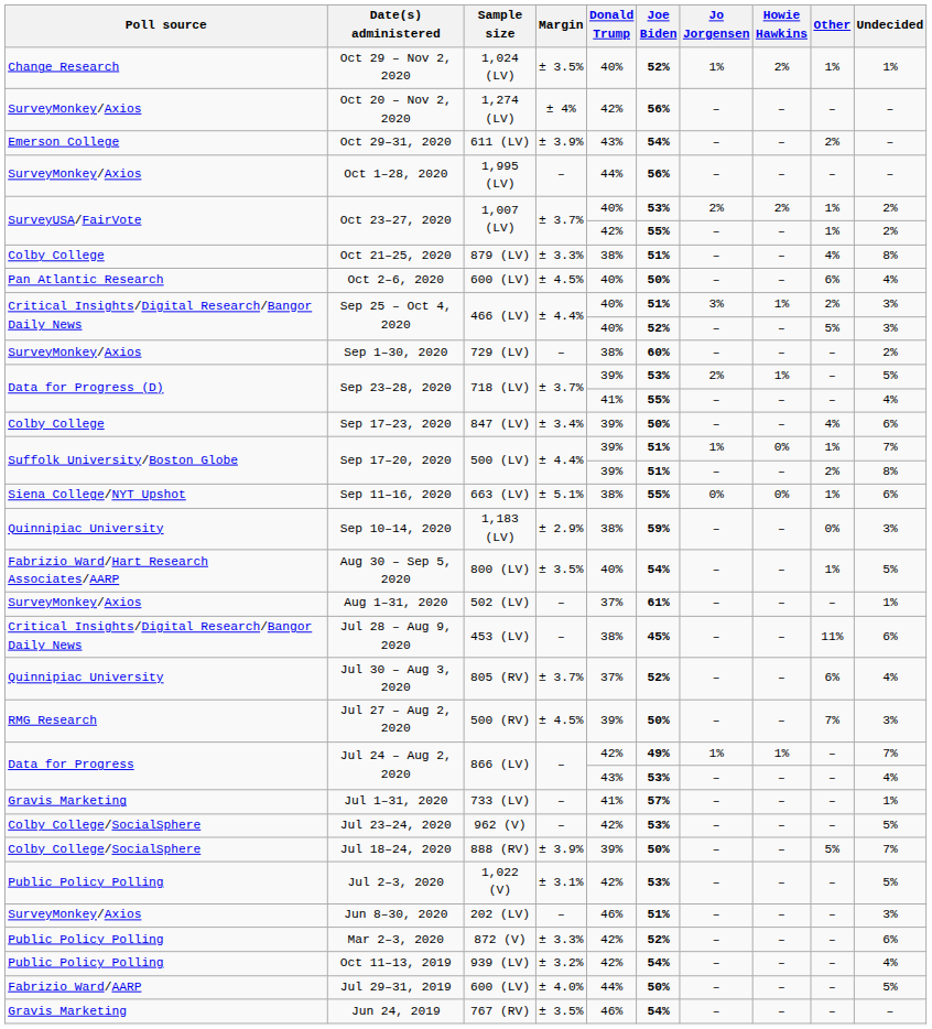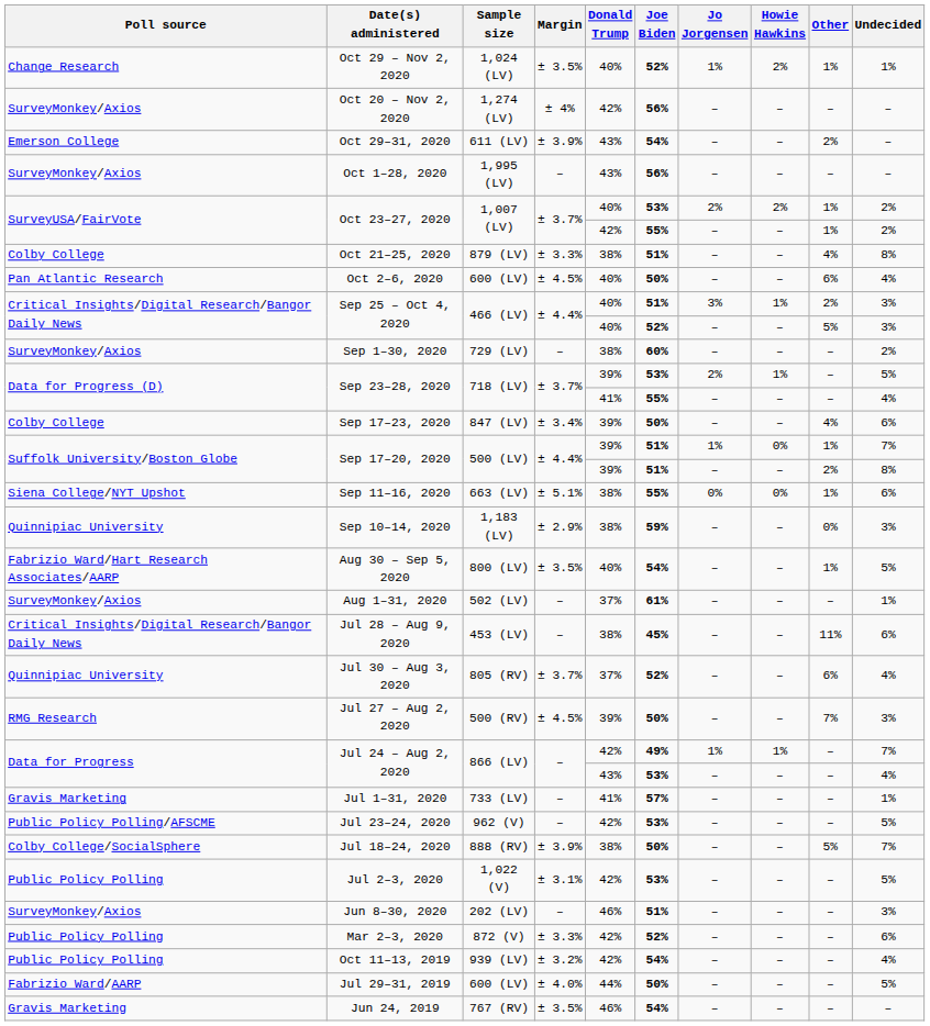Oct 1–28, 2020 | Donald Trump: 44% -> 43%
Jul 23–24, 2020 | Poll source: Colby College/SocialSphere -> Public Policy Polling/AFSCME
Jul 18–24, 2020 | Donald Trump: 39% -> 38%
